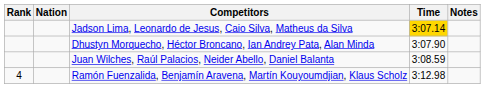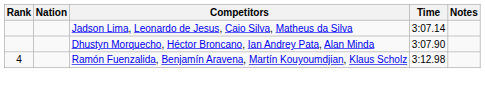Jadson Lima, Leonardo de Jesus, Caio Silva, Matheus da Silva | Time: gold background -> no background
- row: Juan Wilches, Raúl Palacios, Neider Abello, Daniel Balanta | 3:08.59
